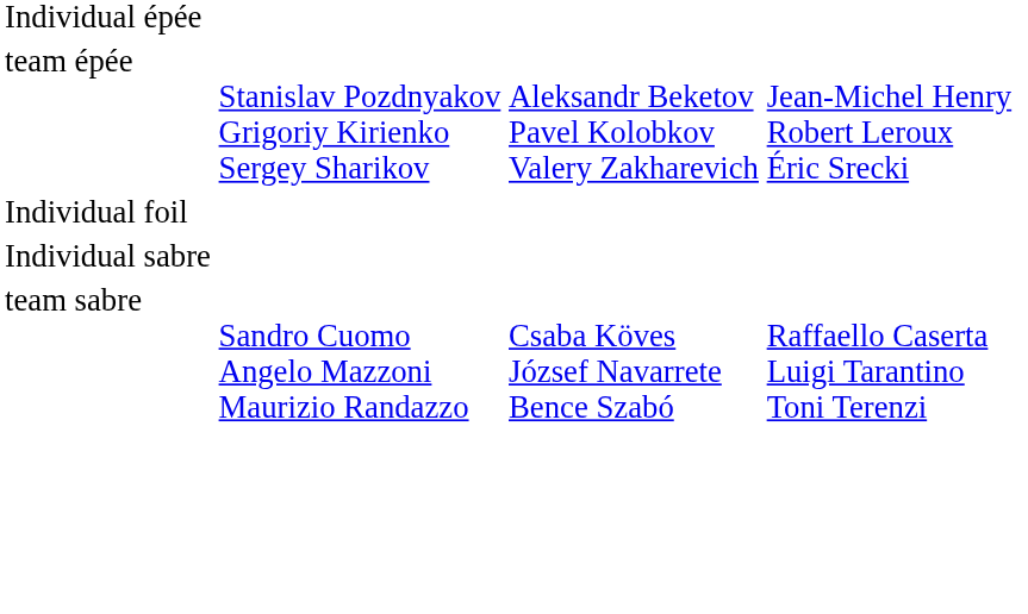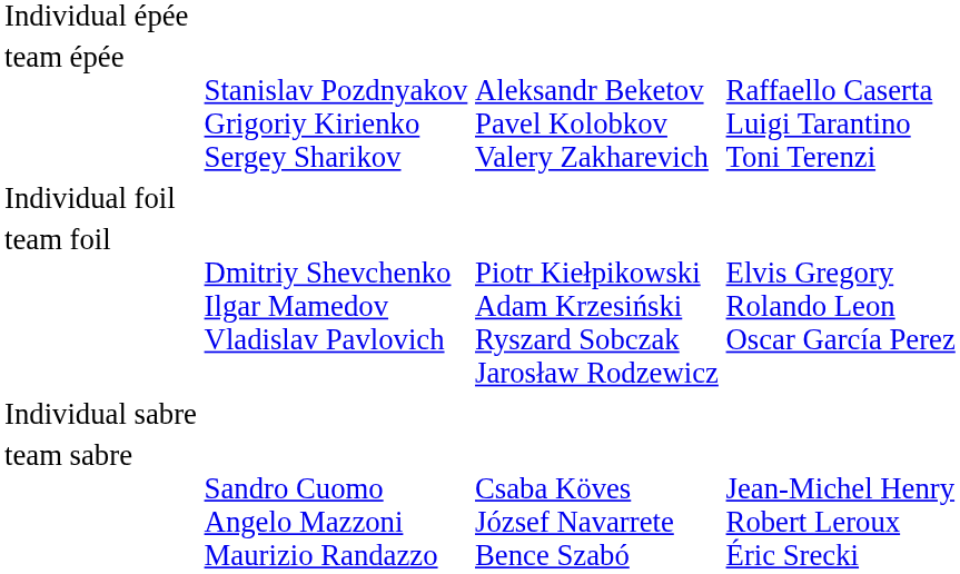team épée | column 4: Jean-Michel Henry Robert Leroux Éric Srecki -> Raffaello Caserta Luigi Tarantino Toni Terenzi
+ row: team foil | Dmitriy Shevchenko Ilgar Mamedov Vladislav Pavlovich | Piotr Kiełpikowski Adam Krzesiński Ryszard Sobczak Jarosław Rodzewicz | Elvis Gregory Rolando Leon Oscar García Perez
team sabre | column 4: Raffaello Caserta Luigi Tarantino Toni Terenzi -> Jean-Michel Henry Robert Leroux Éric Srecki
